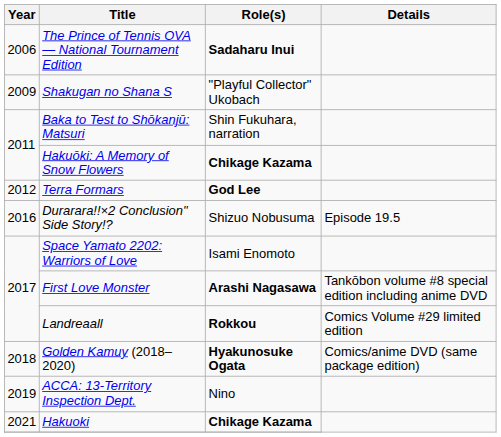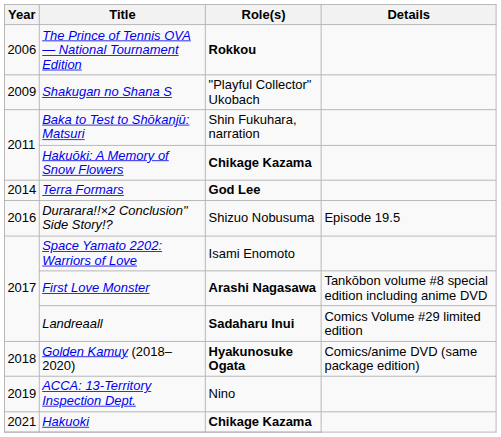The Prince of Tennis OVA — National Tournament Edition | Role(s): Sadaharu Inui -> Rokkou
Terra Formars | Year: 2012 -> 2014
Landreaall | Role(s): Rokkou -> Sadaharu Inui
